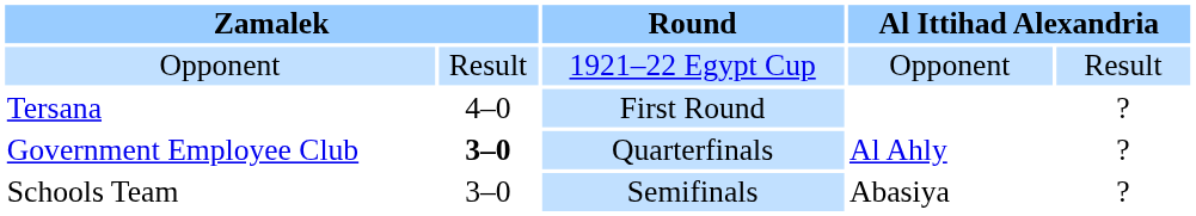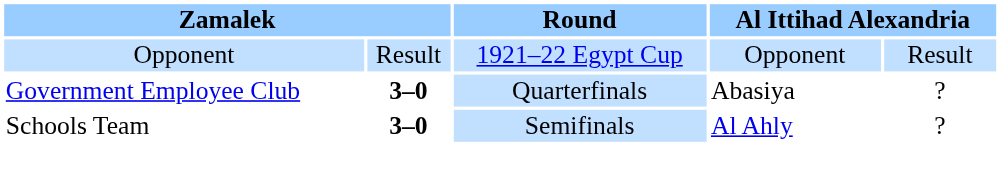- row: Tersana | 4–0 | First Round | ?
Government Employee Club | column 4: Al Ahly -> Abasiya
Schools Team | column 2: normal -> bold
Schools Team | column 4: Abasiya -> Al Ahly
